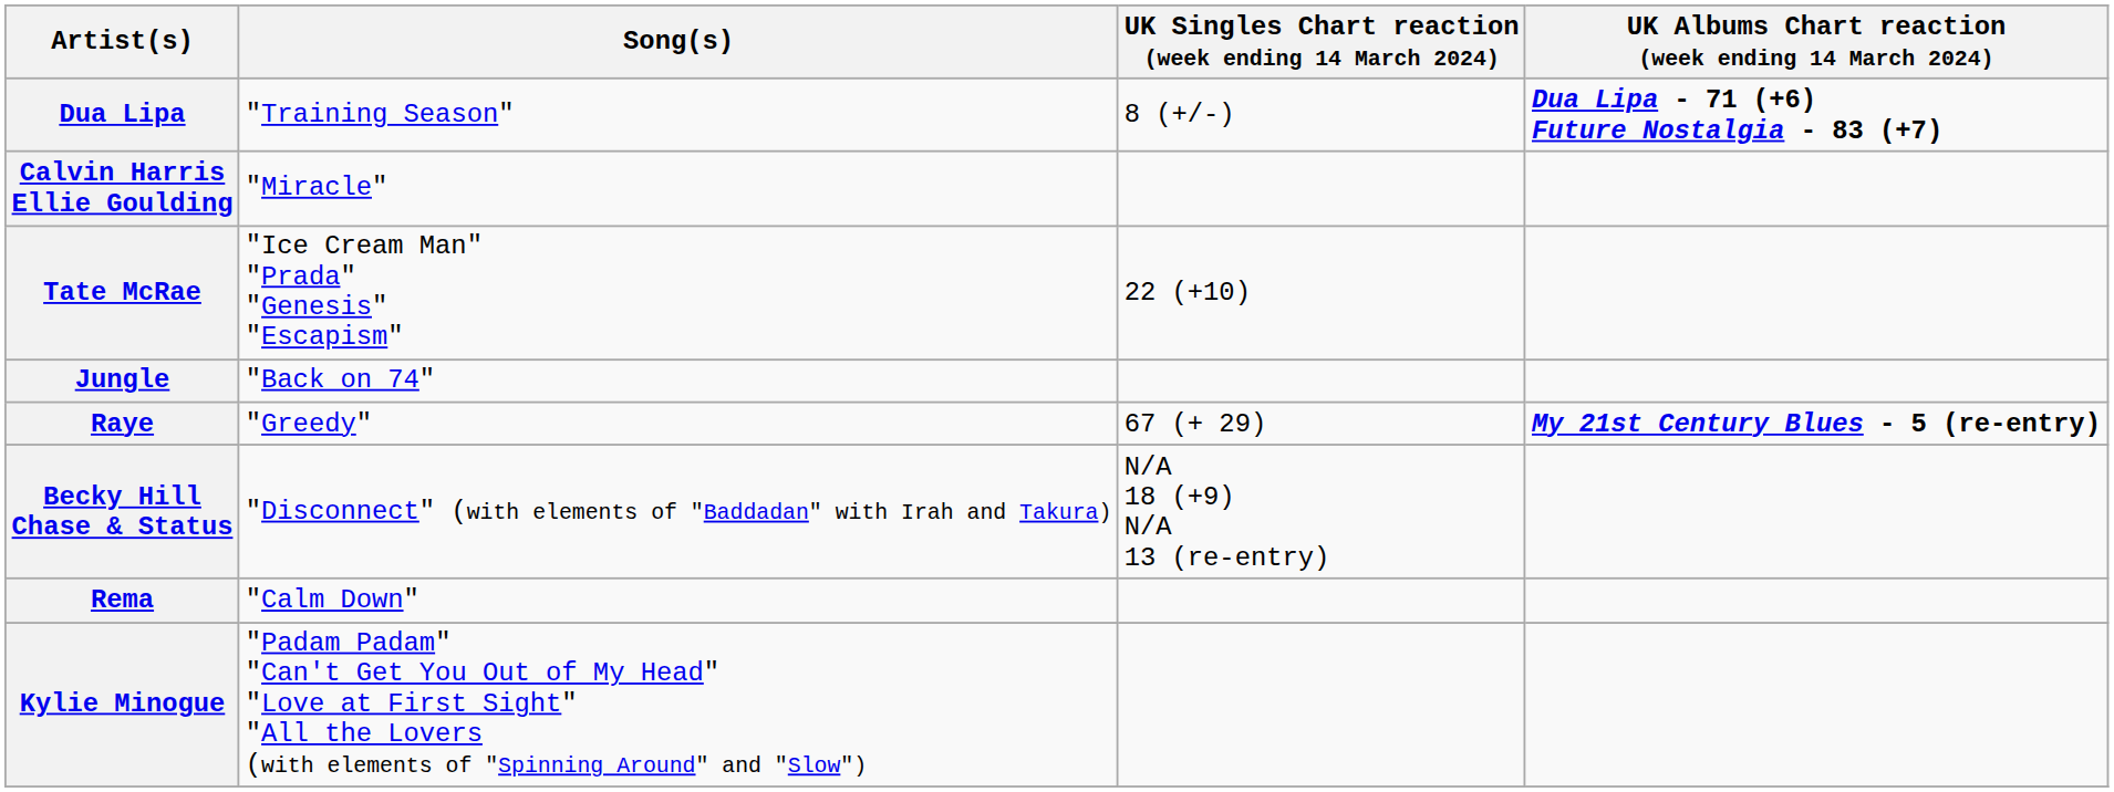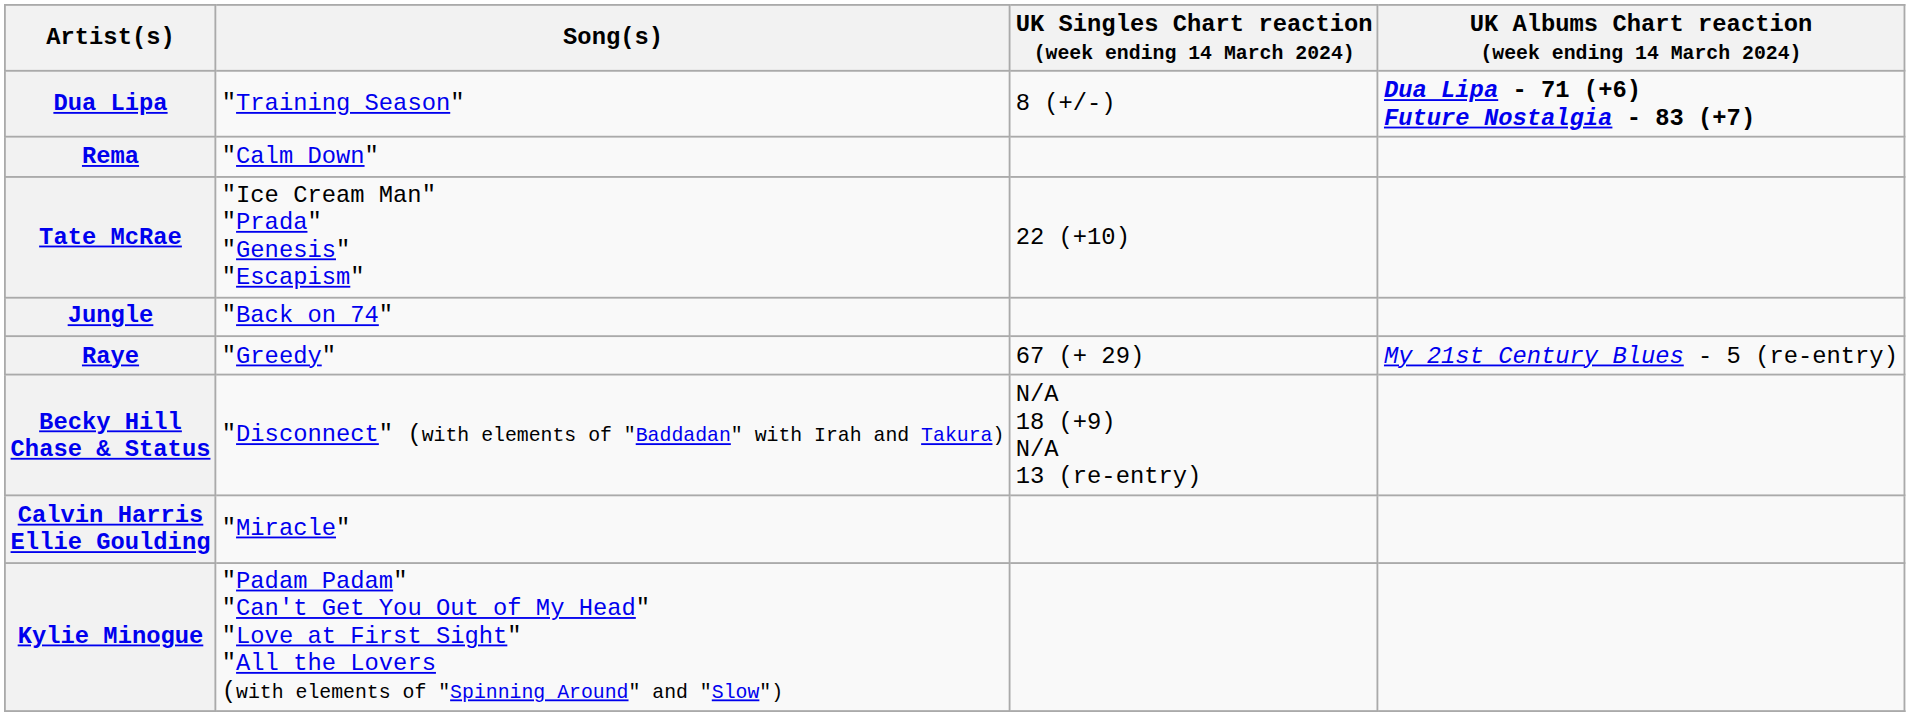rows swapped: Calvin Harris Ellie Goulding <-> Rema
Raye | UK Albums Chart reaction (week ending 14 March 2024): bold -> normal
